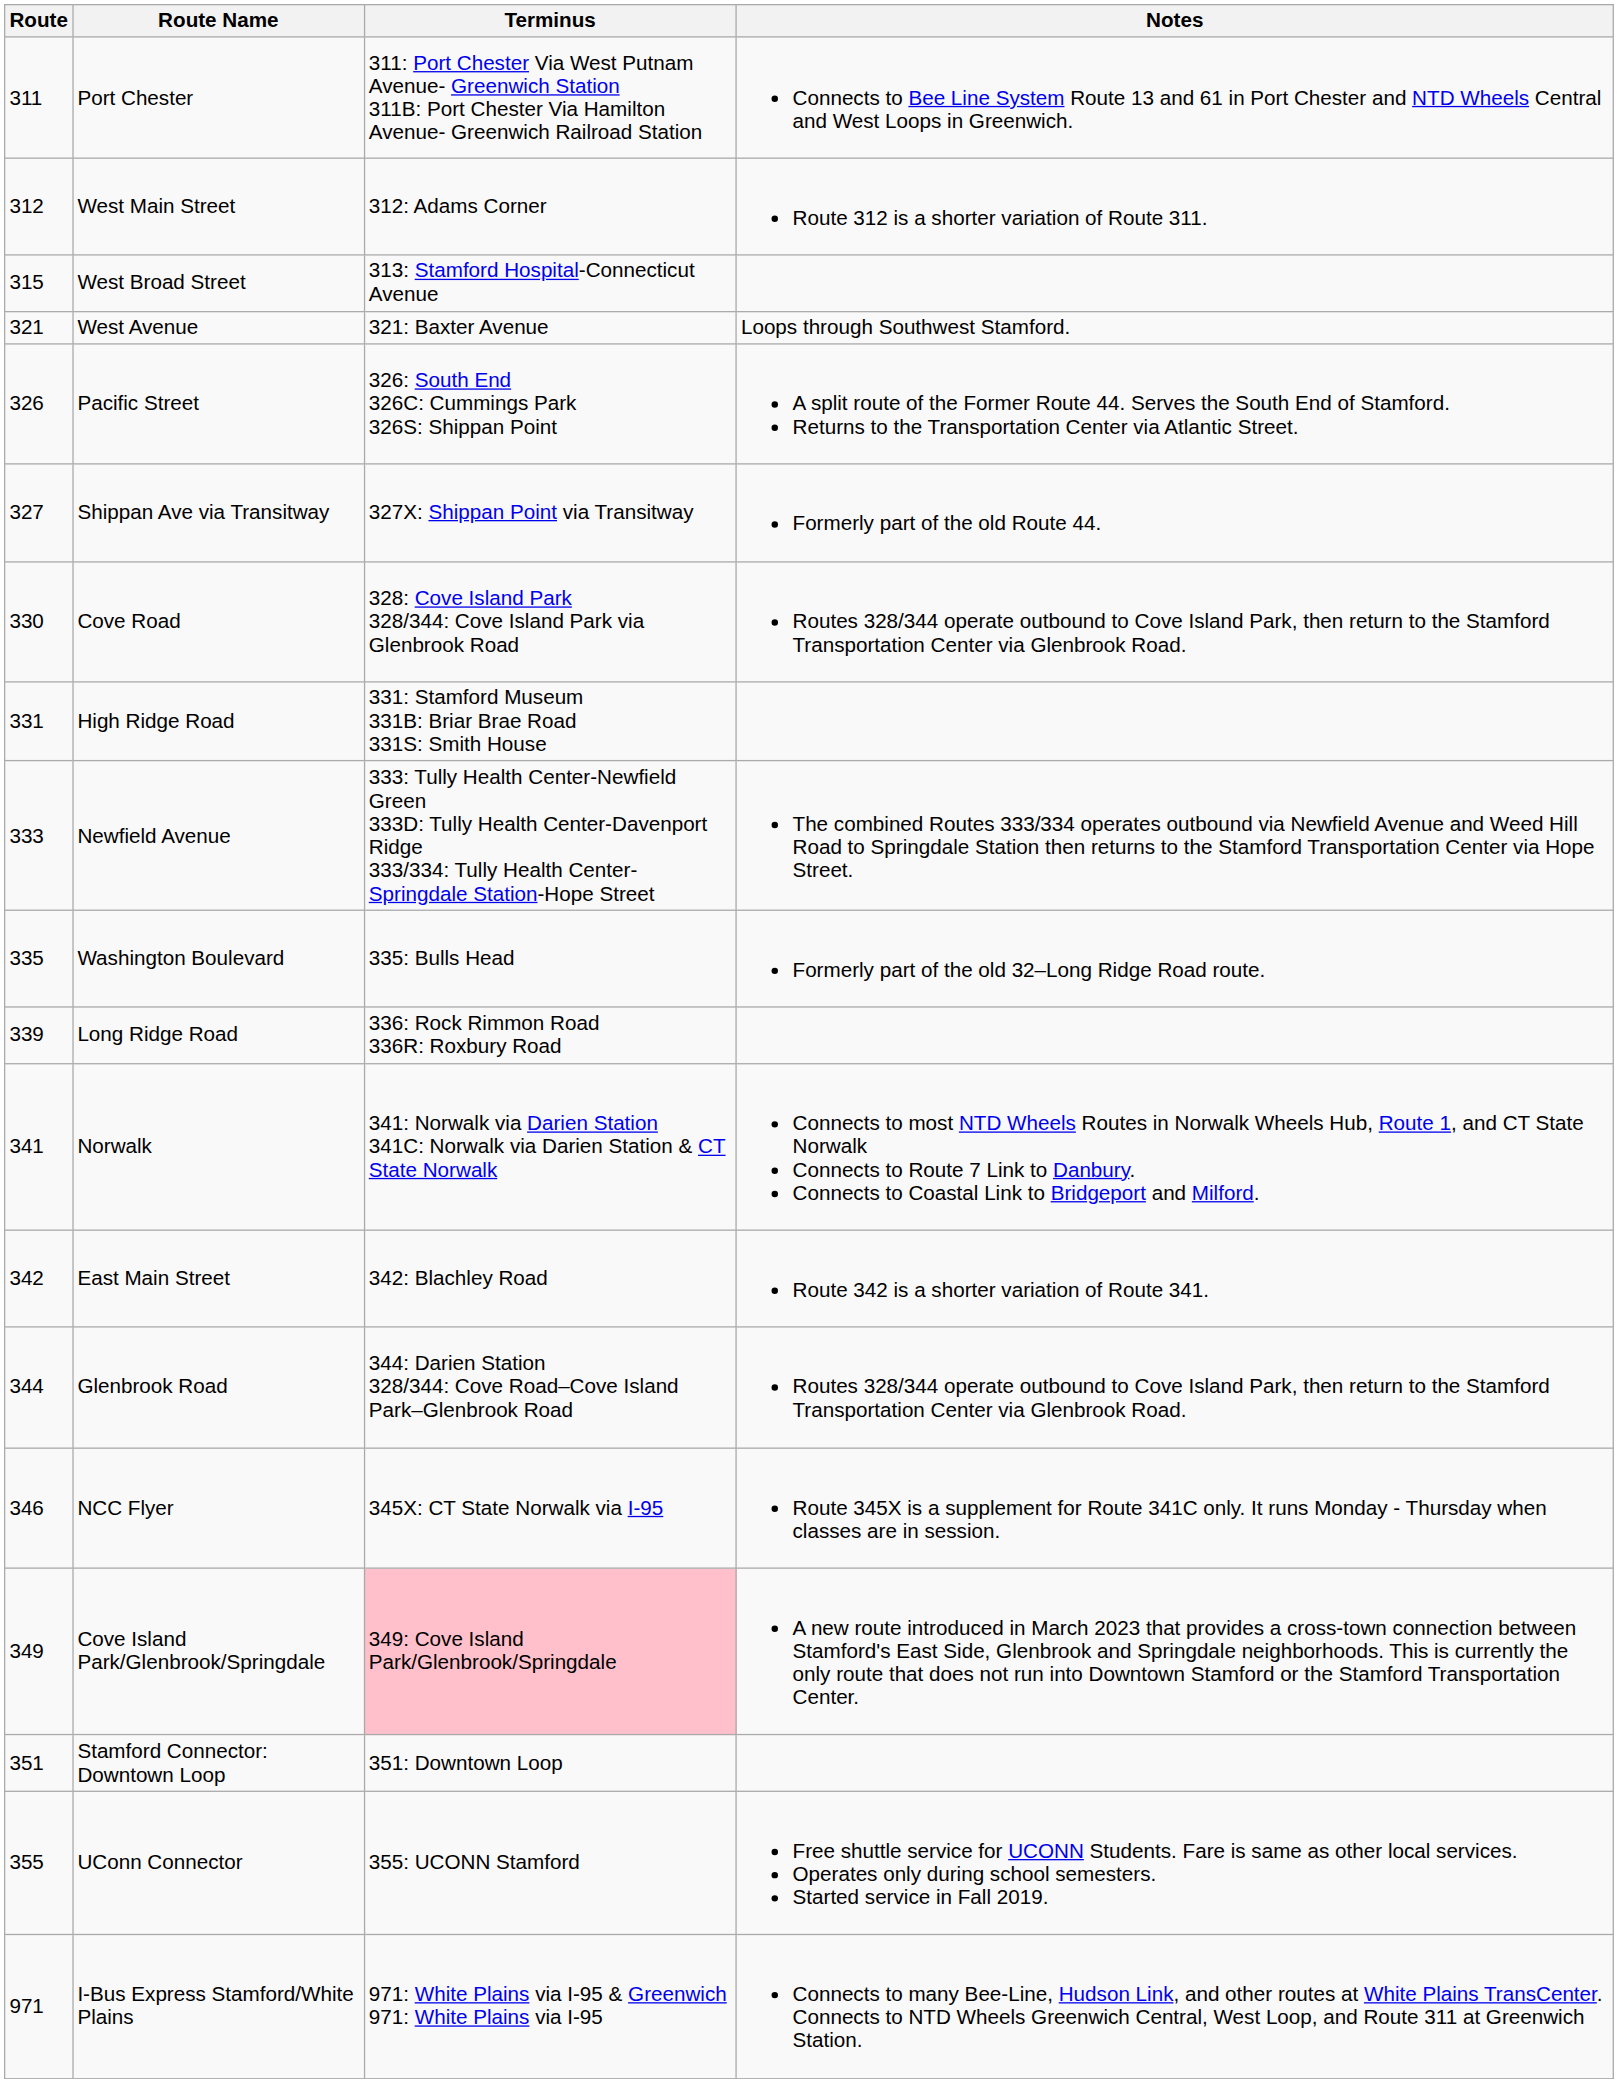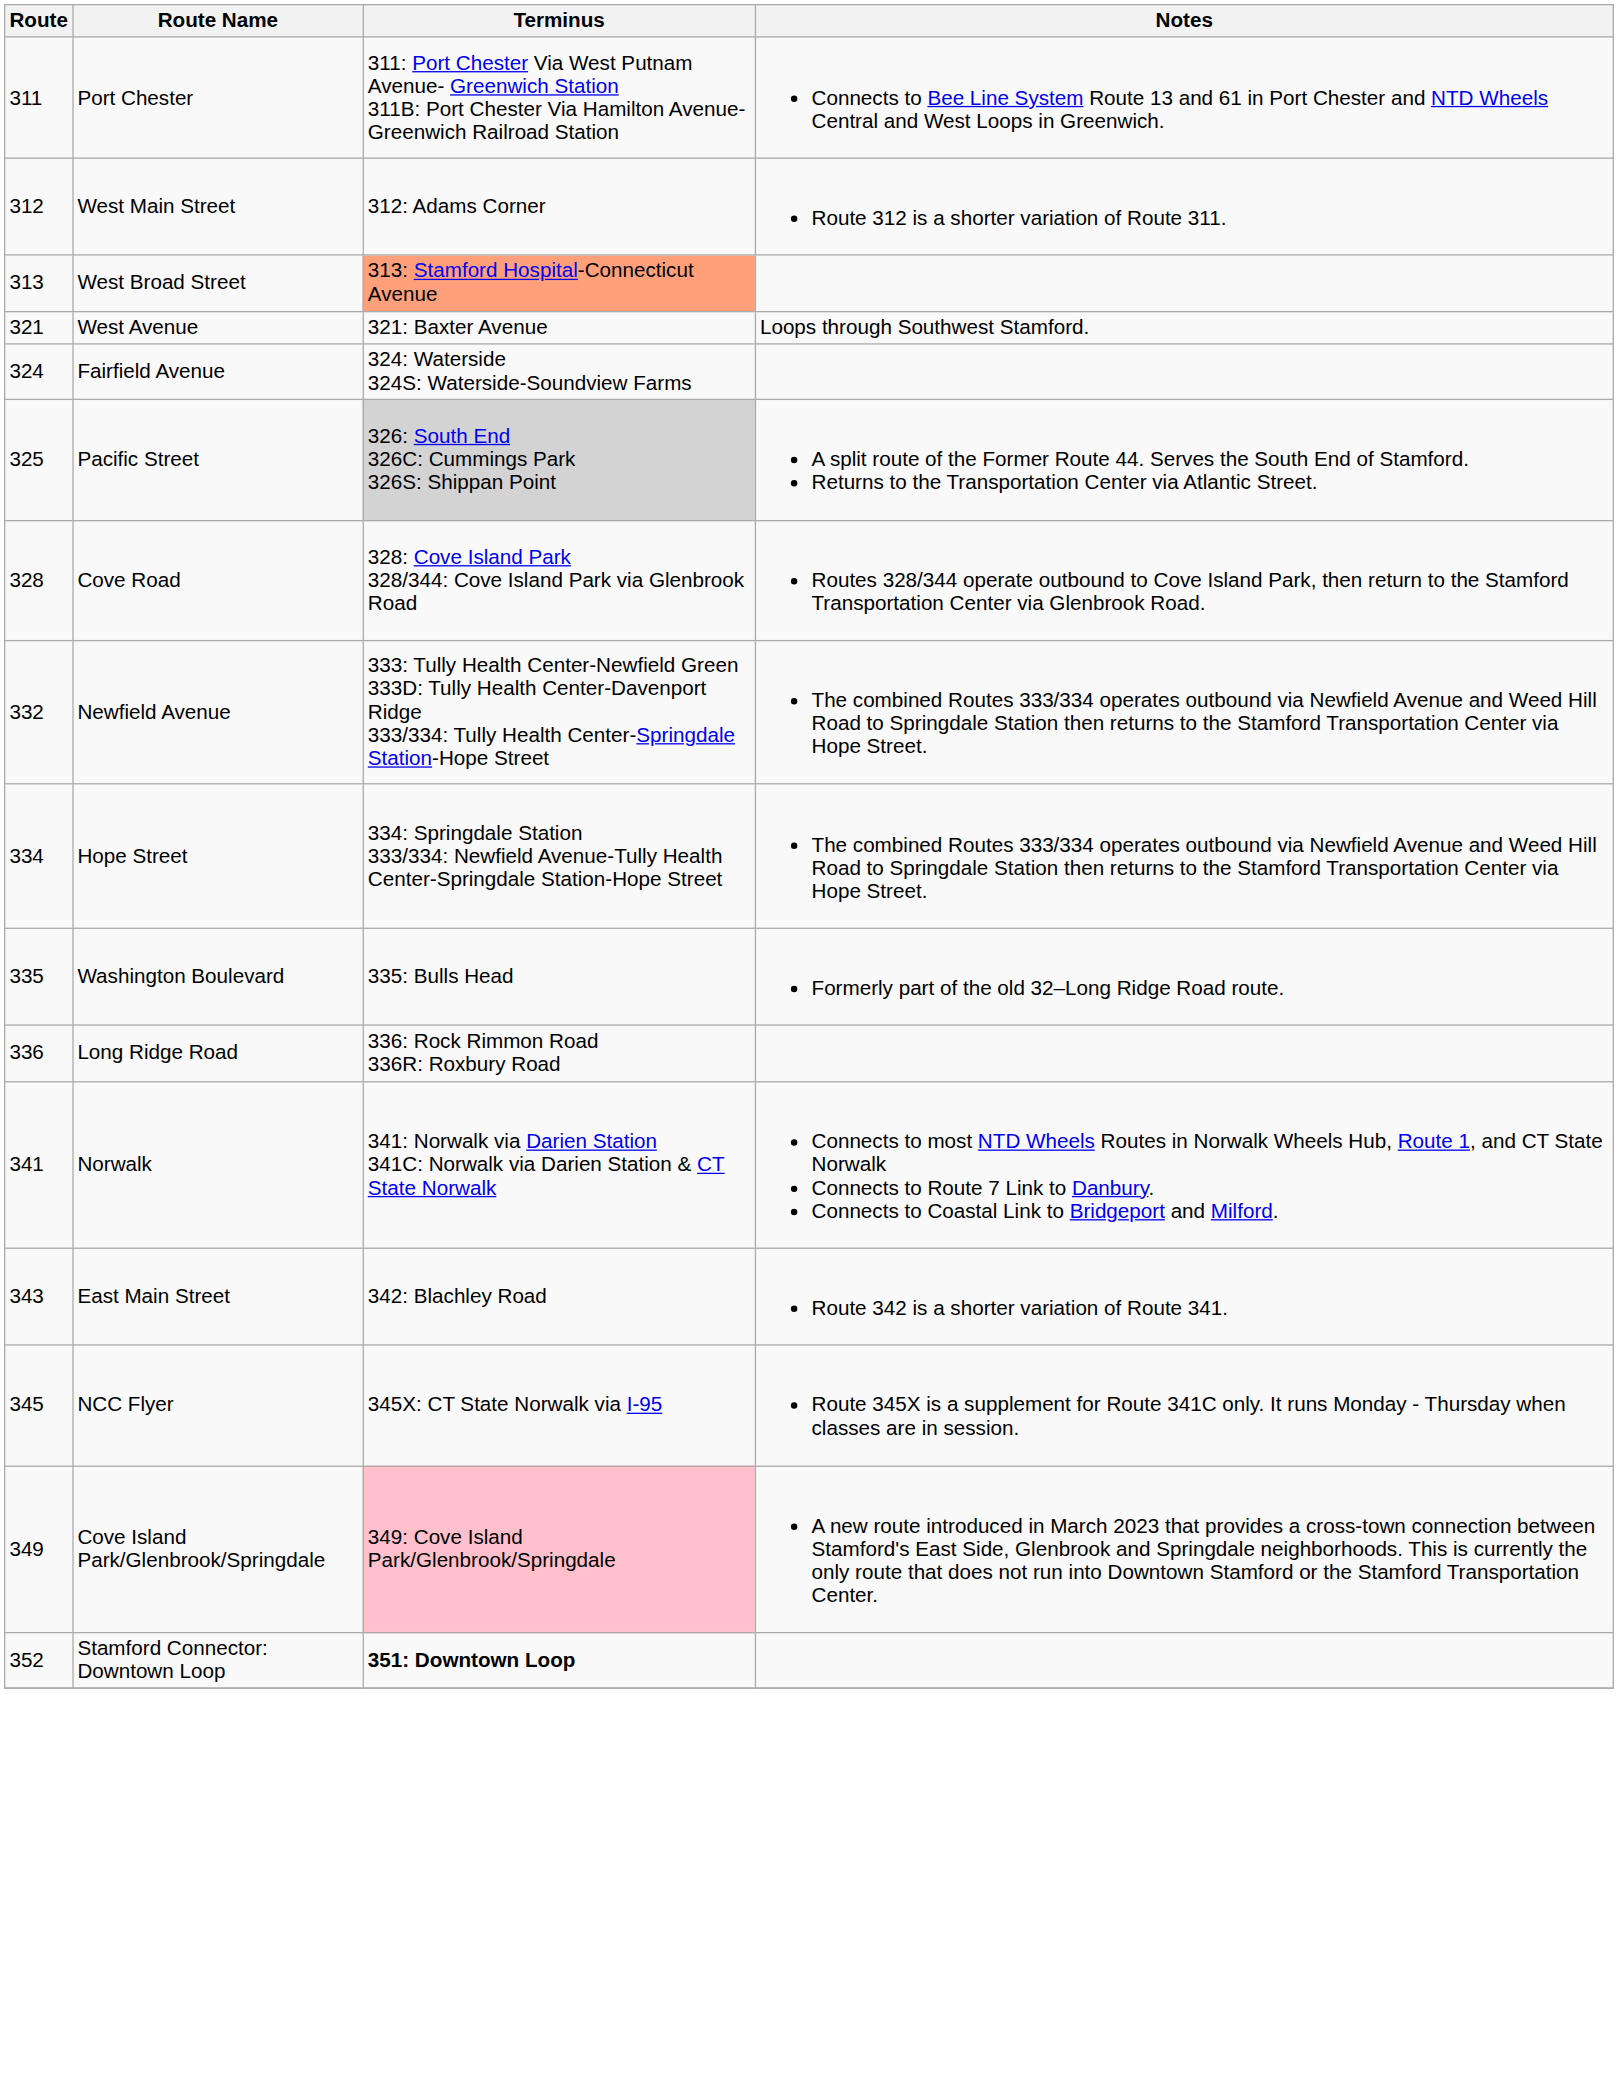West Broad Street | Route: 315 -> 313
West Broad Street | Terminus: no background -> lightsalmon background
+ row: 324 | Fairfield Avenue | 324: Waterside 324S: Waterside-Soundview Farms
Pacific Street | Route: 326 -> 325
Pacific Street | Terminus: no background -> lightgrey background
- row: 327 | Shippan Ave via Transitway | 327X: Shippan Point via Transitway | Formerly part of the old Route 44.
Cove Road | Route: 330 -> 328
- row: 331 | High Ridge Road | 331: Stamford Museum 331B: Briar Brae Road 331S: Smith House
Newfield Avenue | Route: 333 -> 332
+ row: 334 | Hope Street | 334: Springdale Station 333/334: Newfield Avenue-Tully Health Center-Springdale Station-Hope Street | The combined Routes 333/334 operates outbound via Newfield Avenue and Weed Hill Road to Springdale Station then returns to the Stamford Transportation Center via Hope Street.
Long Ridge Road | Route: 339 -> 336
East Main Street | Route: 342 -> 343
- row: 344 | Glenbrook Road | 344: Darien Station 328/344: Cove Road–Cove Island Park–Glenbrook Road | Routes 328/344 operate outbound to Cove Island Park, then return to the Stamford Transportation Center via Glenbrook Road.
NCC Flyer | Route: 346 -> 345
Stamford Connector: Downtown Loop | Route: 351 -> 352
Stamford Connector: Downtown Loop | Terminus: normal -> bold
- row: 355 | UConn Connector | 355: UCONN Stamford | Free shuttle service for UCONN Students. Fare is same as other local services. Operates only during school semesters. Started service in Fall 2019.
- row: 971 | I-Bus Express Stamford/White Plains | 971: White Plains via I-95 & Greenwich 971: White Plains via I-95 | Connects to many Bee-Line, Hudson Link, and other routes at White Plains TransCenter. Connects to NTD Wheels Greenwich Central, West Loop, and Route 311 at Greenwich Station.
